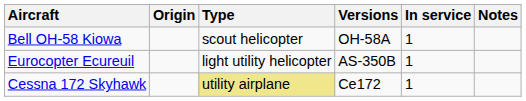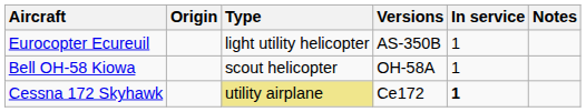rows swapped: Bell OH-58 Kiowa <-> Eurocopter Ecureuil
Cessna 172 Skyhawk | In service: normal -> bold
